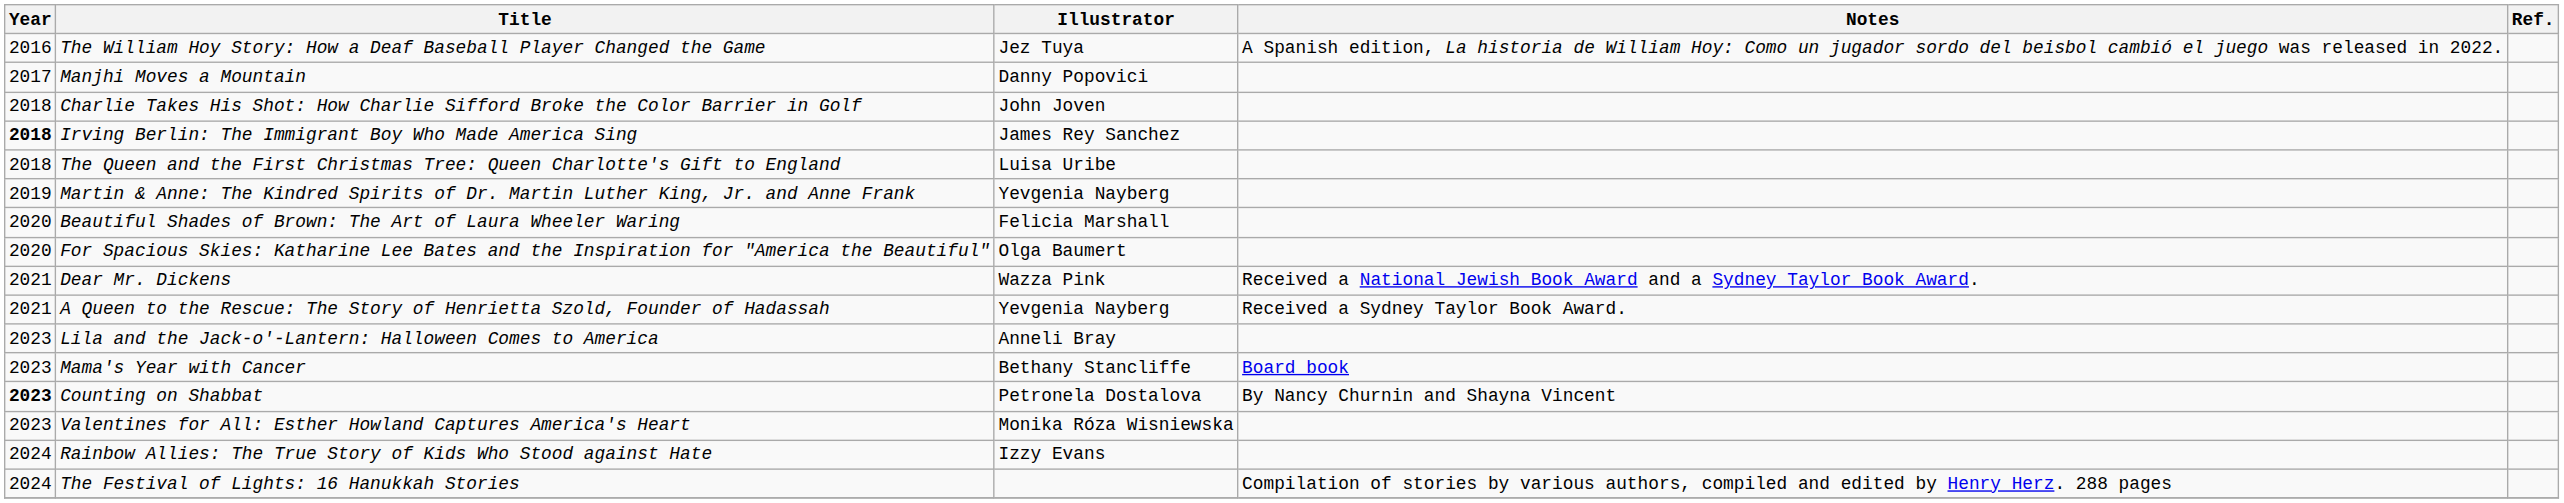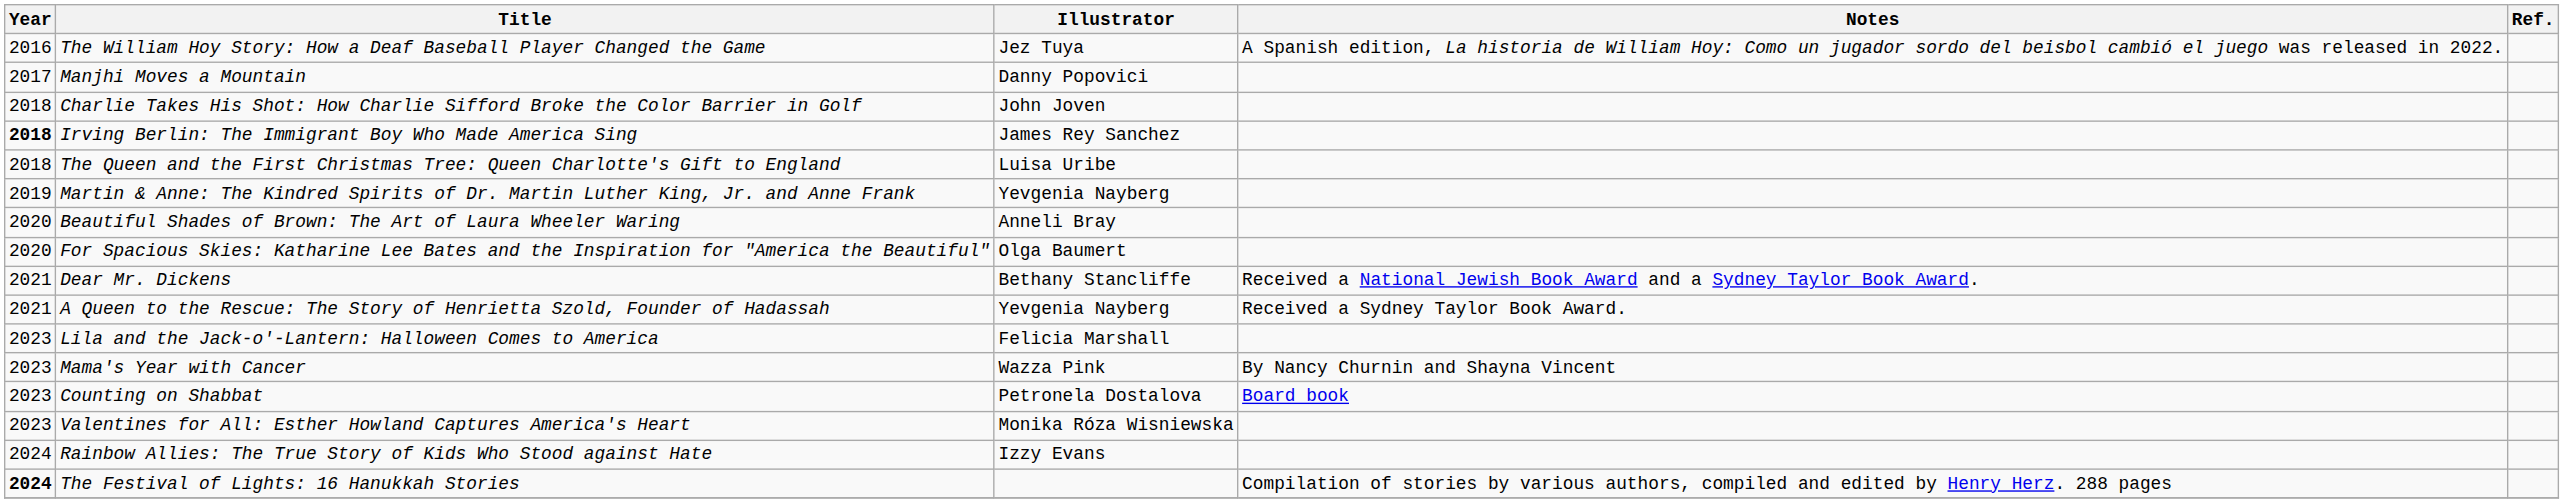Beautiful Shades of Brown: The Art of Laura Wheeler Waring | Illustrator: Felicia Marshall -> Anneli Bray
Dear Mr. Dickens | Illustrator: Wazza Pink -> Bethany Stancliffe
Lila and the Jack-o'-Lantern: Halloween Comes to America | Illustrator: Anneli Bray -> Felicia Marshall
Mama's Year with Cancer | Illustrator: Bethany Stancliffe -> Wazza Pink
Mama's Year with Cancer | Notes: Board book -> By Nancy Churnin and Shayna Vincent
Counting on Shabbat | Year: bold -> normal
Counting on Shabbat | Notes: By Nancy Churnin and Shayna Vincent -> Board book
The Festival of Lights: 16 Hanukkah Stories | Year: normal -> bold
